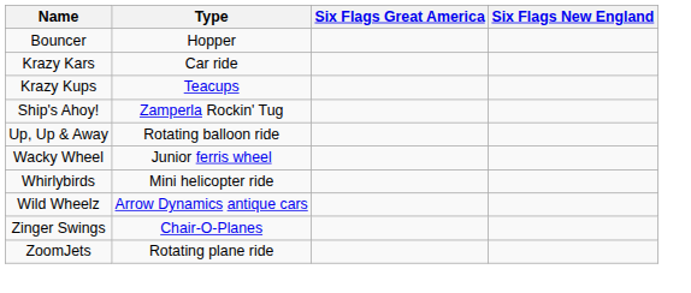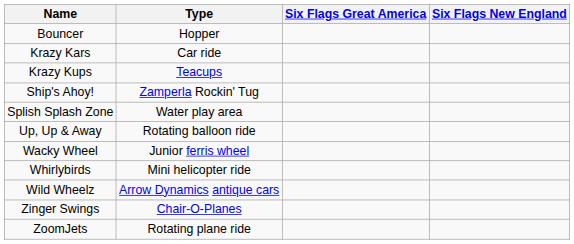+ row: Splish Splash Zone | Water play area
